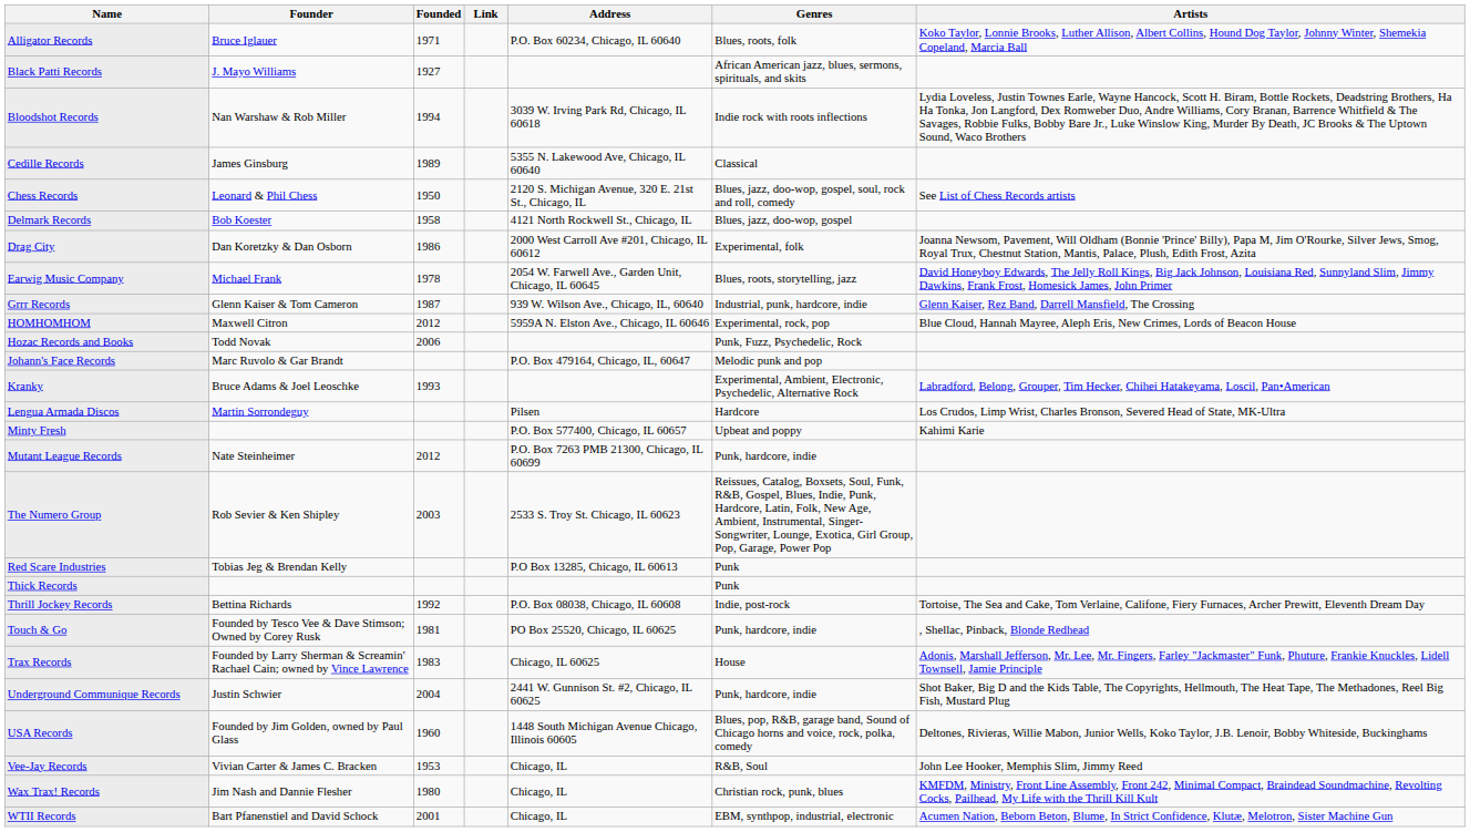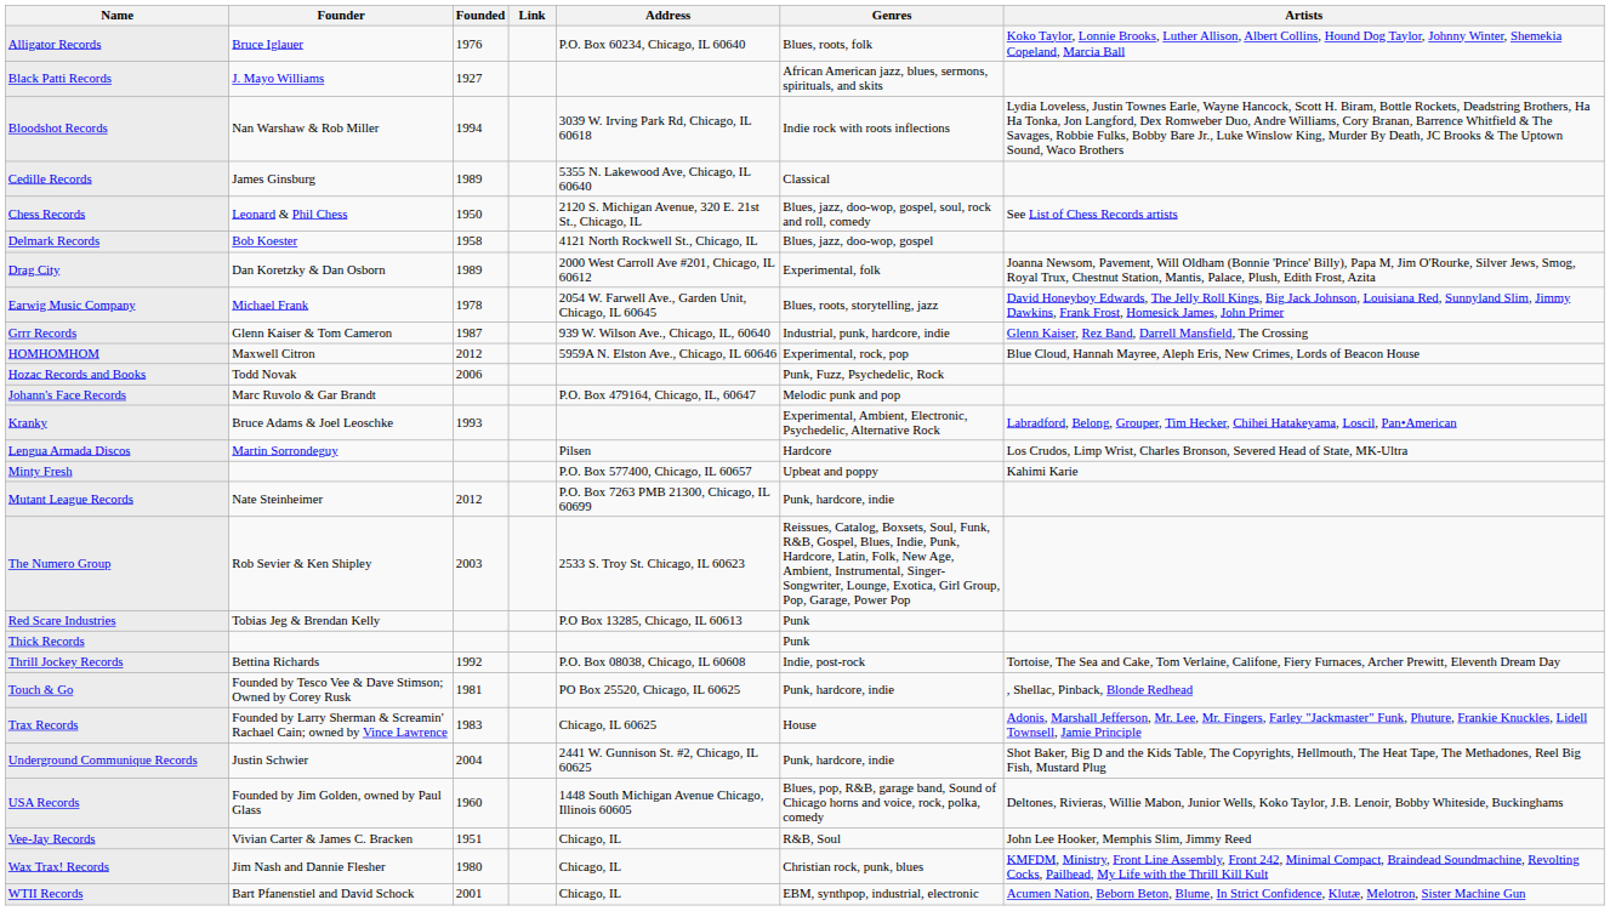Alligator Records | Founded: 1971 -> 1976
Drag City | Founded: 1986 -> 1989
Vee-Jay Records | Founded: 1953 -> 1951
